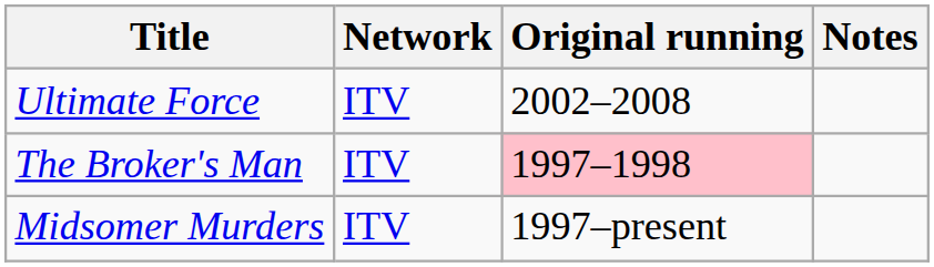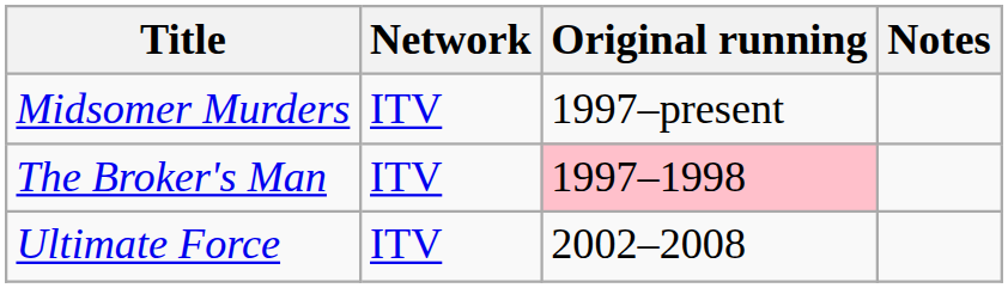rows swapped: Midsomer Murders <-> Ultimate Force
